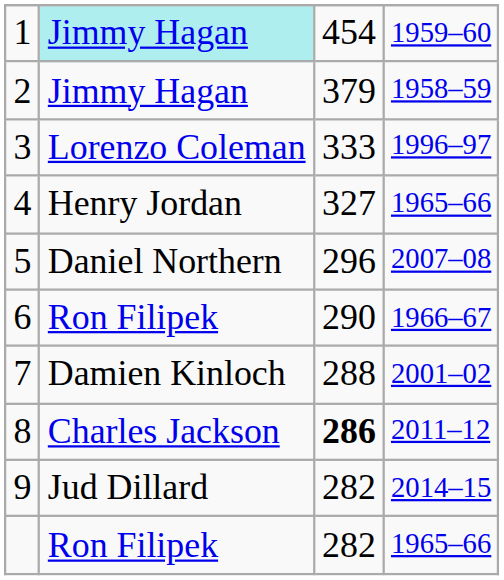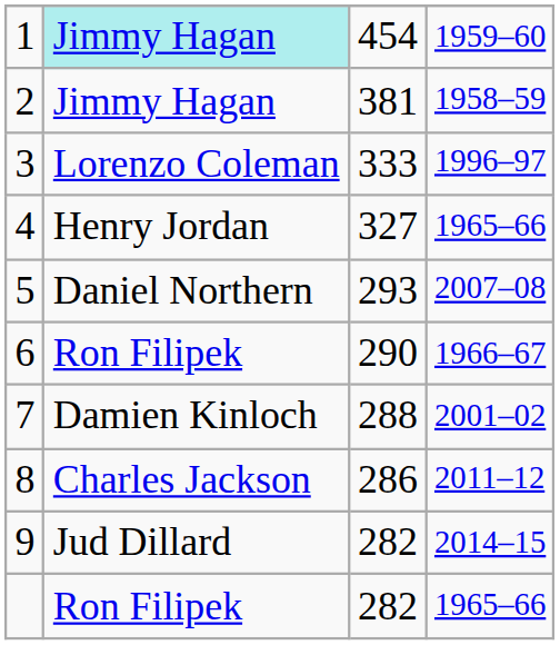2 | column 3: 379 -> 381
5 | column 3: 296 -> 293
8 | column 3: bold -> normal
